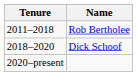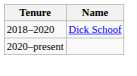- row: 2011–2018 | Rob Bertholee
